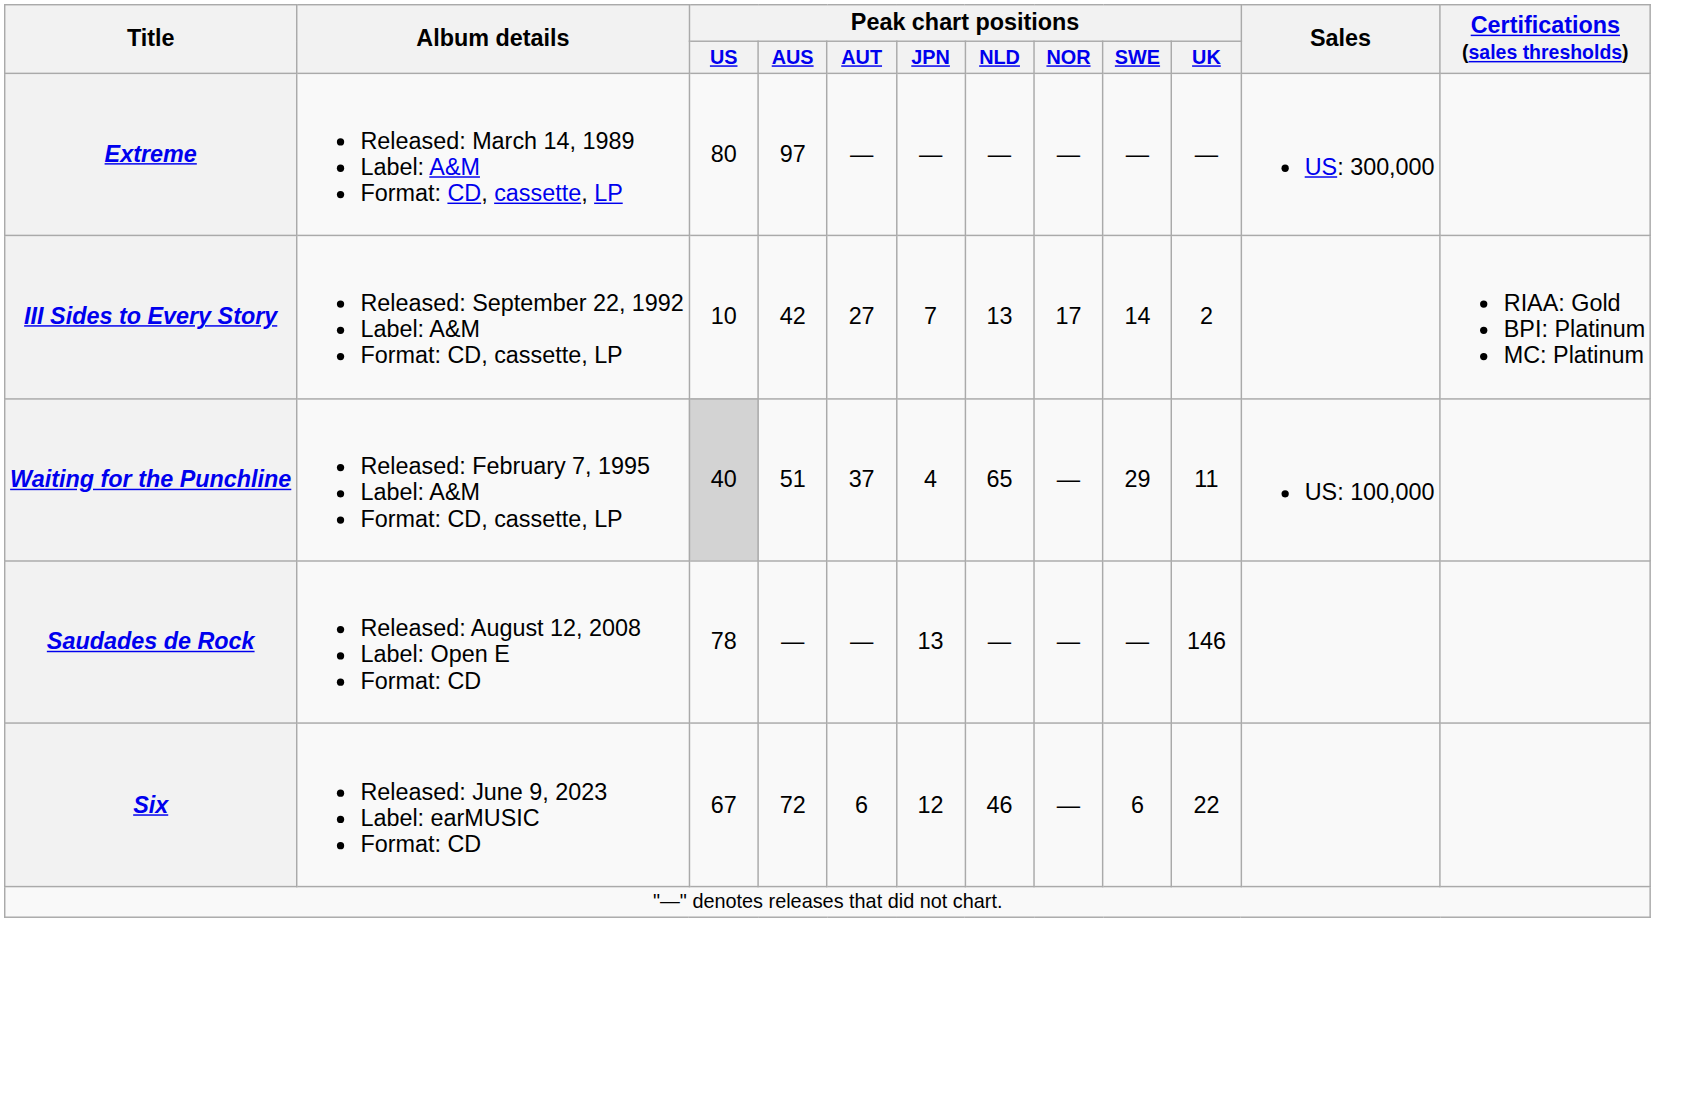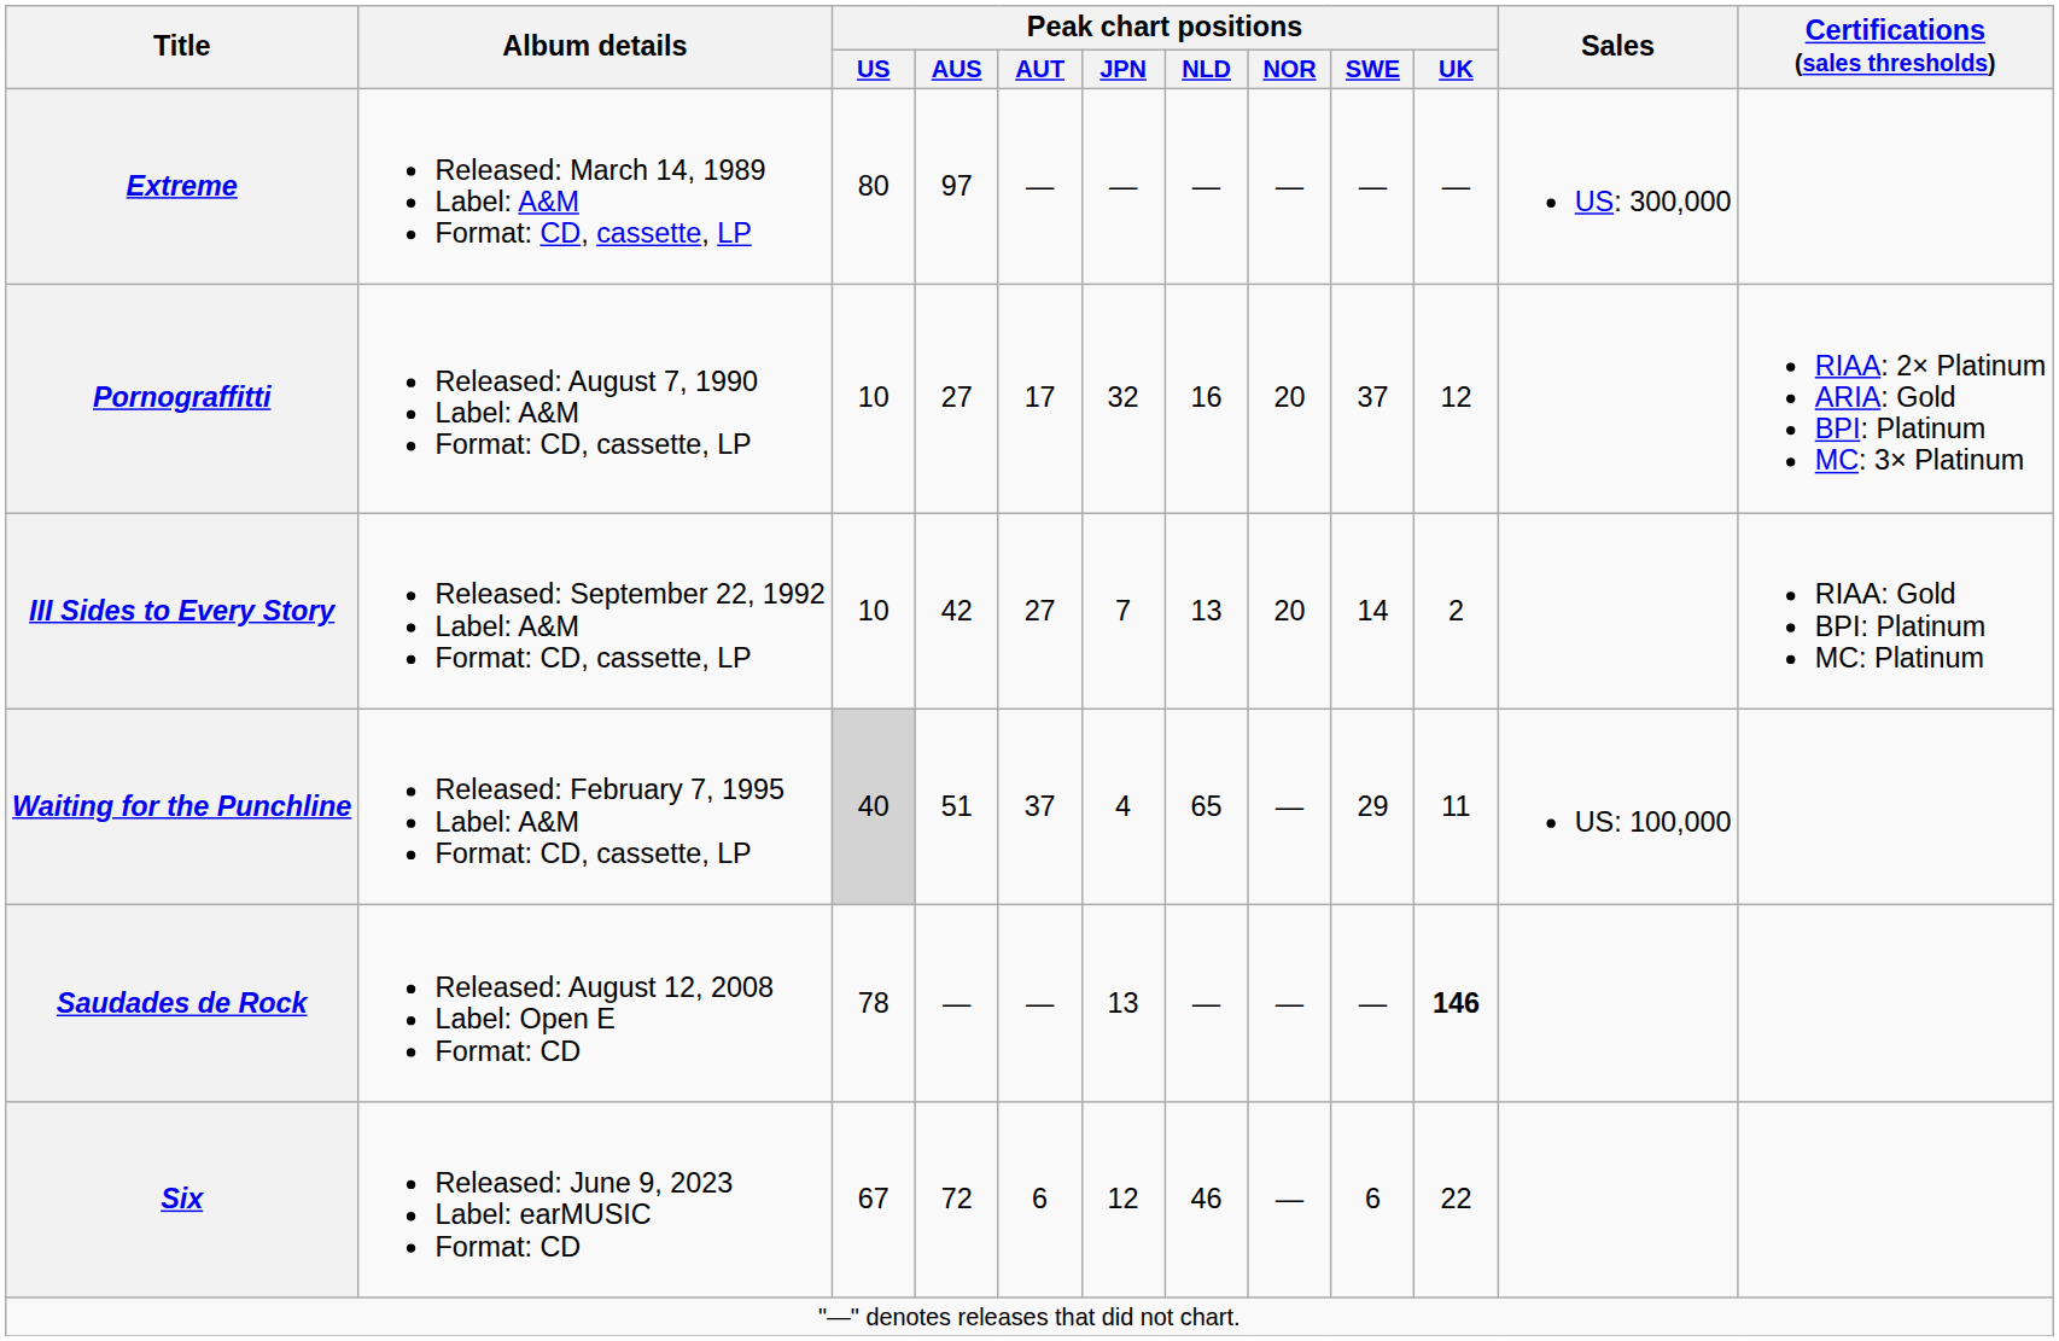+ row: Pornograffitti | Released: August 7, 1990 Label: A&M Format: CD, cassette, LP | 10 | 27 | 17 | 32 | 16 | 20 | 37 | 12 | RIAA: 2× Platinum ARIA: Gold BPI: Platinum MC: 3× Platinum
III Sides to Every Story | Peak chart positions / NOR: 17 -> 20
Saudades de Rock | Peak chart positions / UK: normal -> bold
